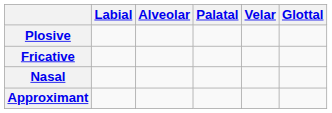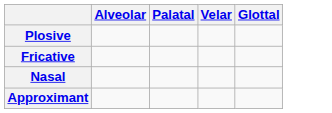- column: Labial
